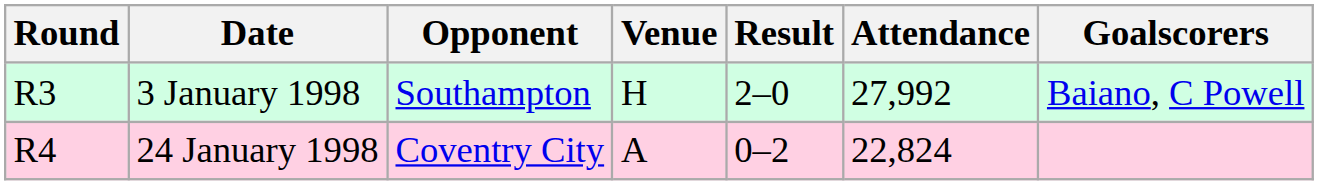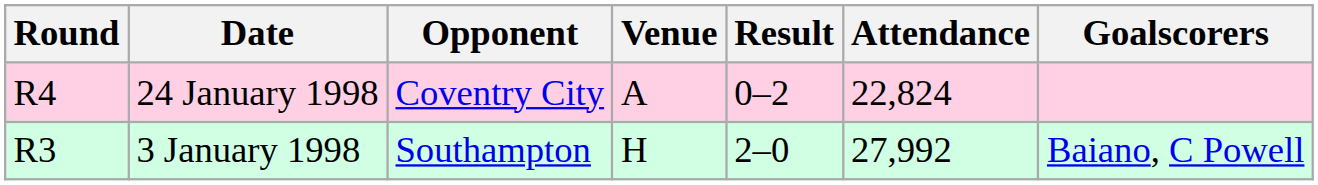rows swapped: 3 January 1998 <-> 24 January 1998
